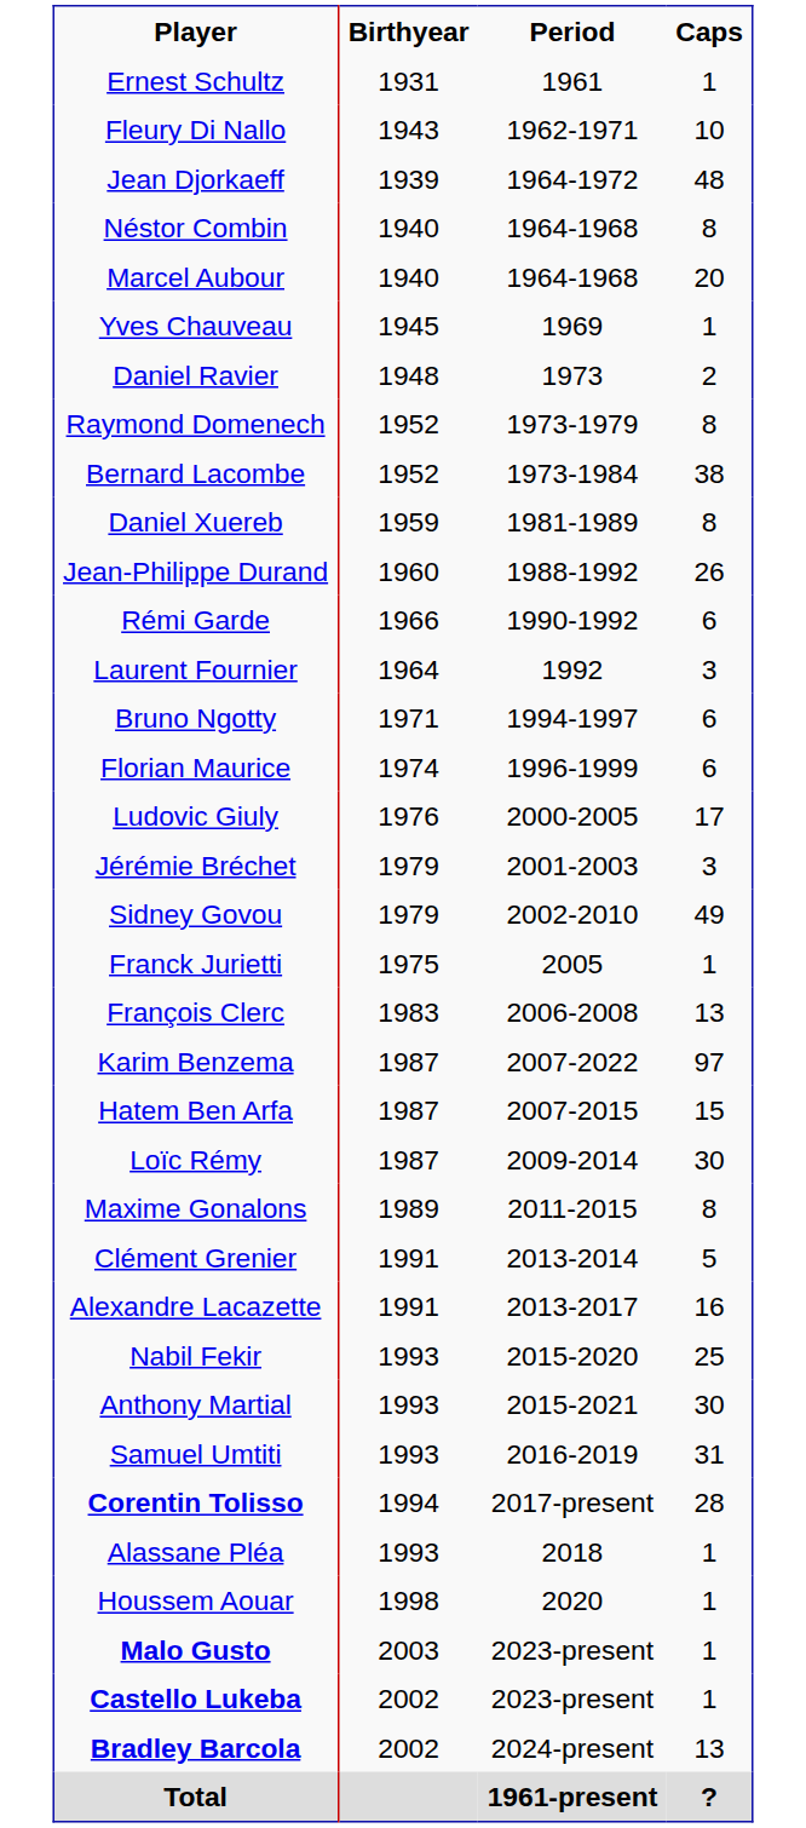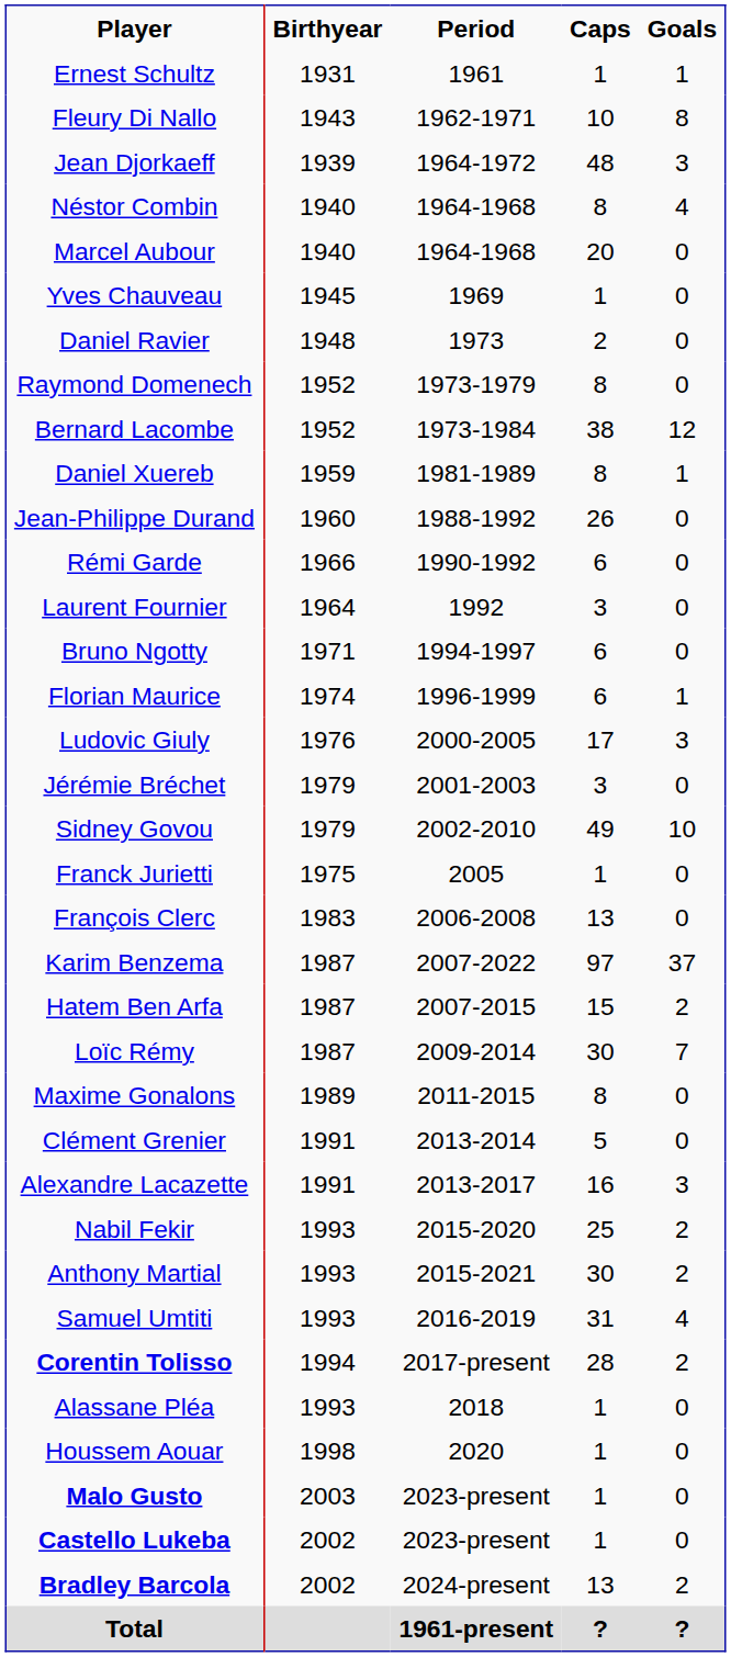+ column: Goals | 1 | 8 | 3 | 4 | 0 | 0 | 0 | 0 | 12 | 1 | 0 | 0 | 0 | 0 | 1 | 3 | 0 | 10 | 0 | 0 | 37 | 2 | 7 | 0 | 0 | 3 | 2 | 2 | 4 | 2 | 0 | 0 | 0 | 0 | 2 | ?
